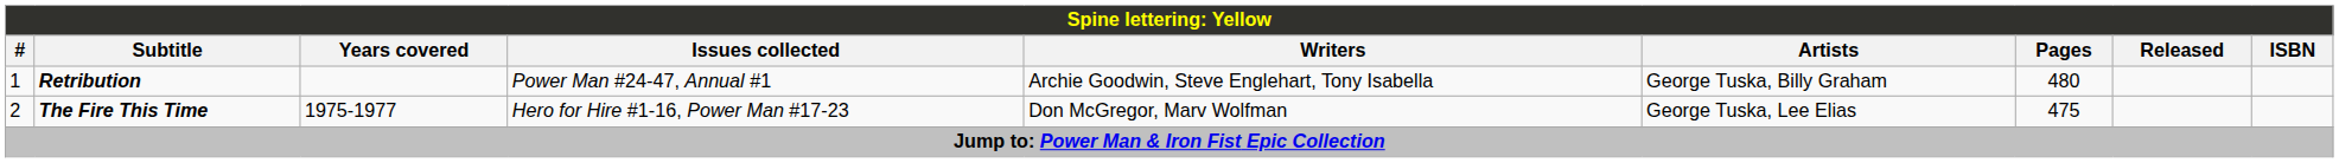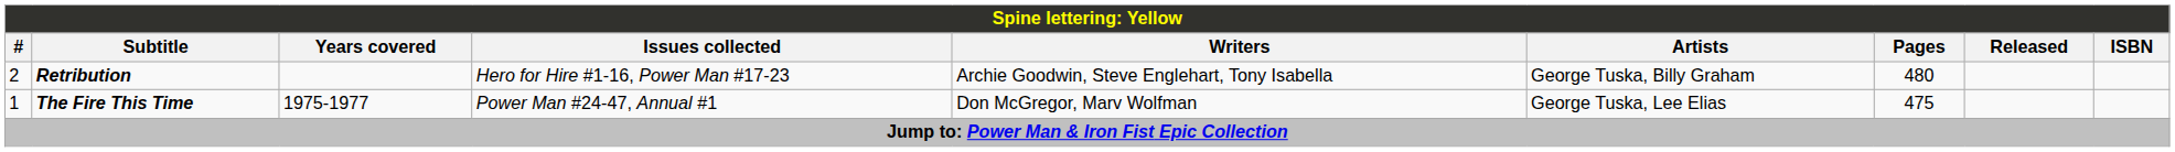Retribution | #: 1 -> 2
Retribution | Issues collected: Power Man #24-47, Annual #1 -> Hero for Hire #1-16, Power Man #17-23
The Fire This Time | #: 2 -> 1
The Fire This Time | Issues collected: Hero for Hire #1-16, Power Man #17-23 -> Power Man #24-47, Annual #1
